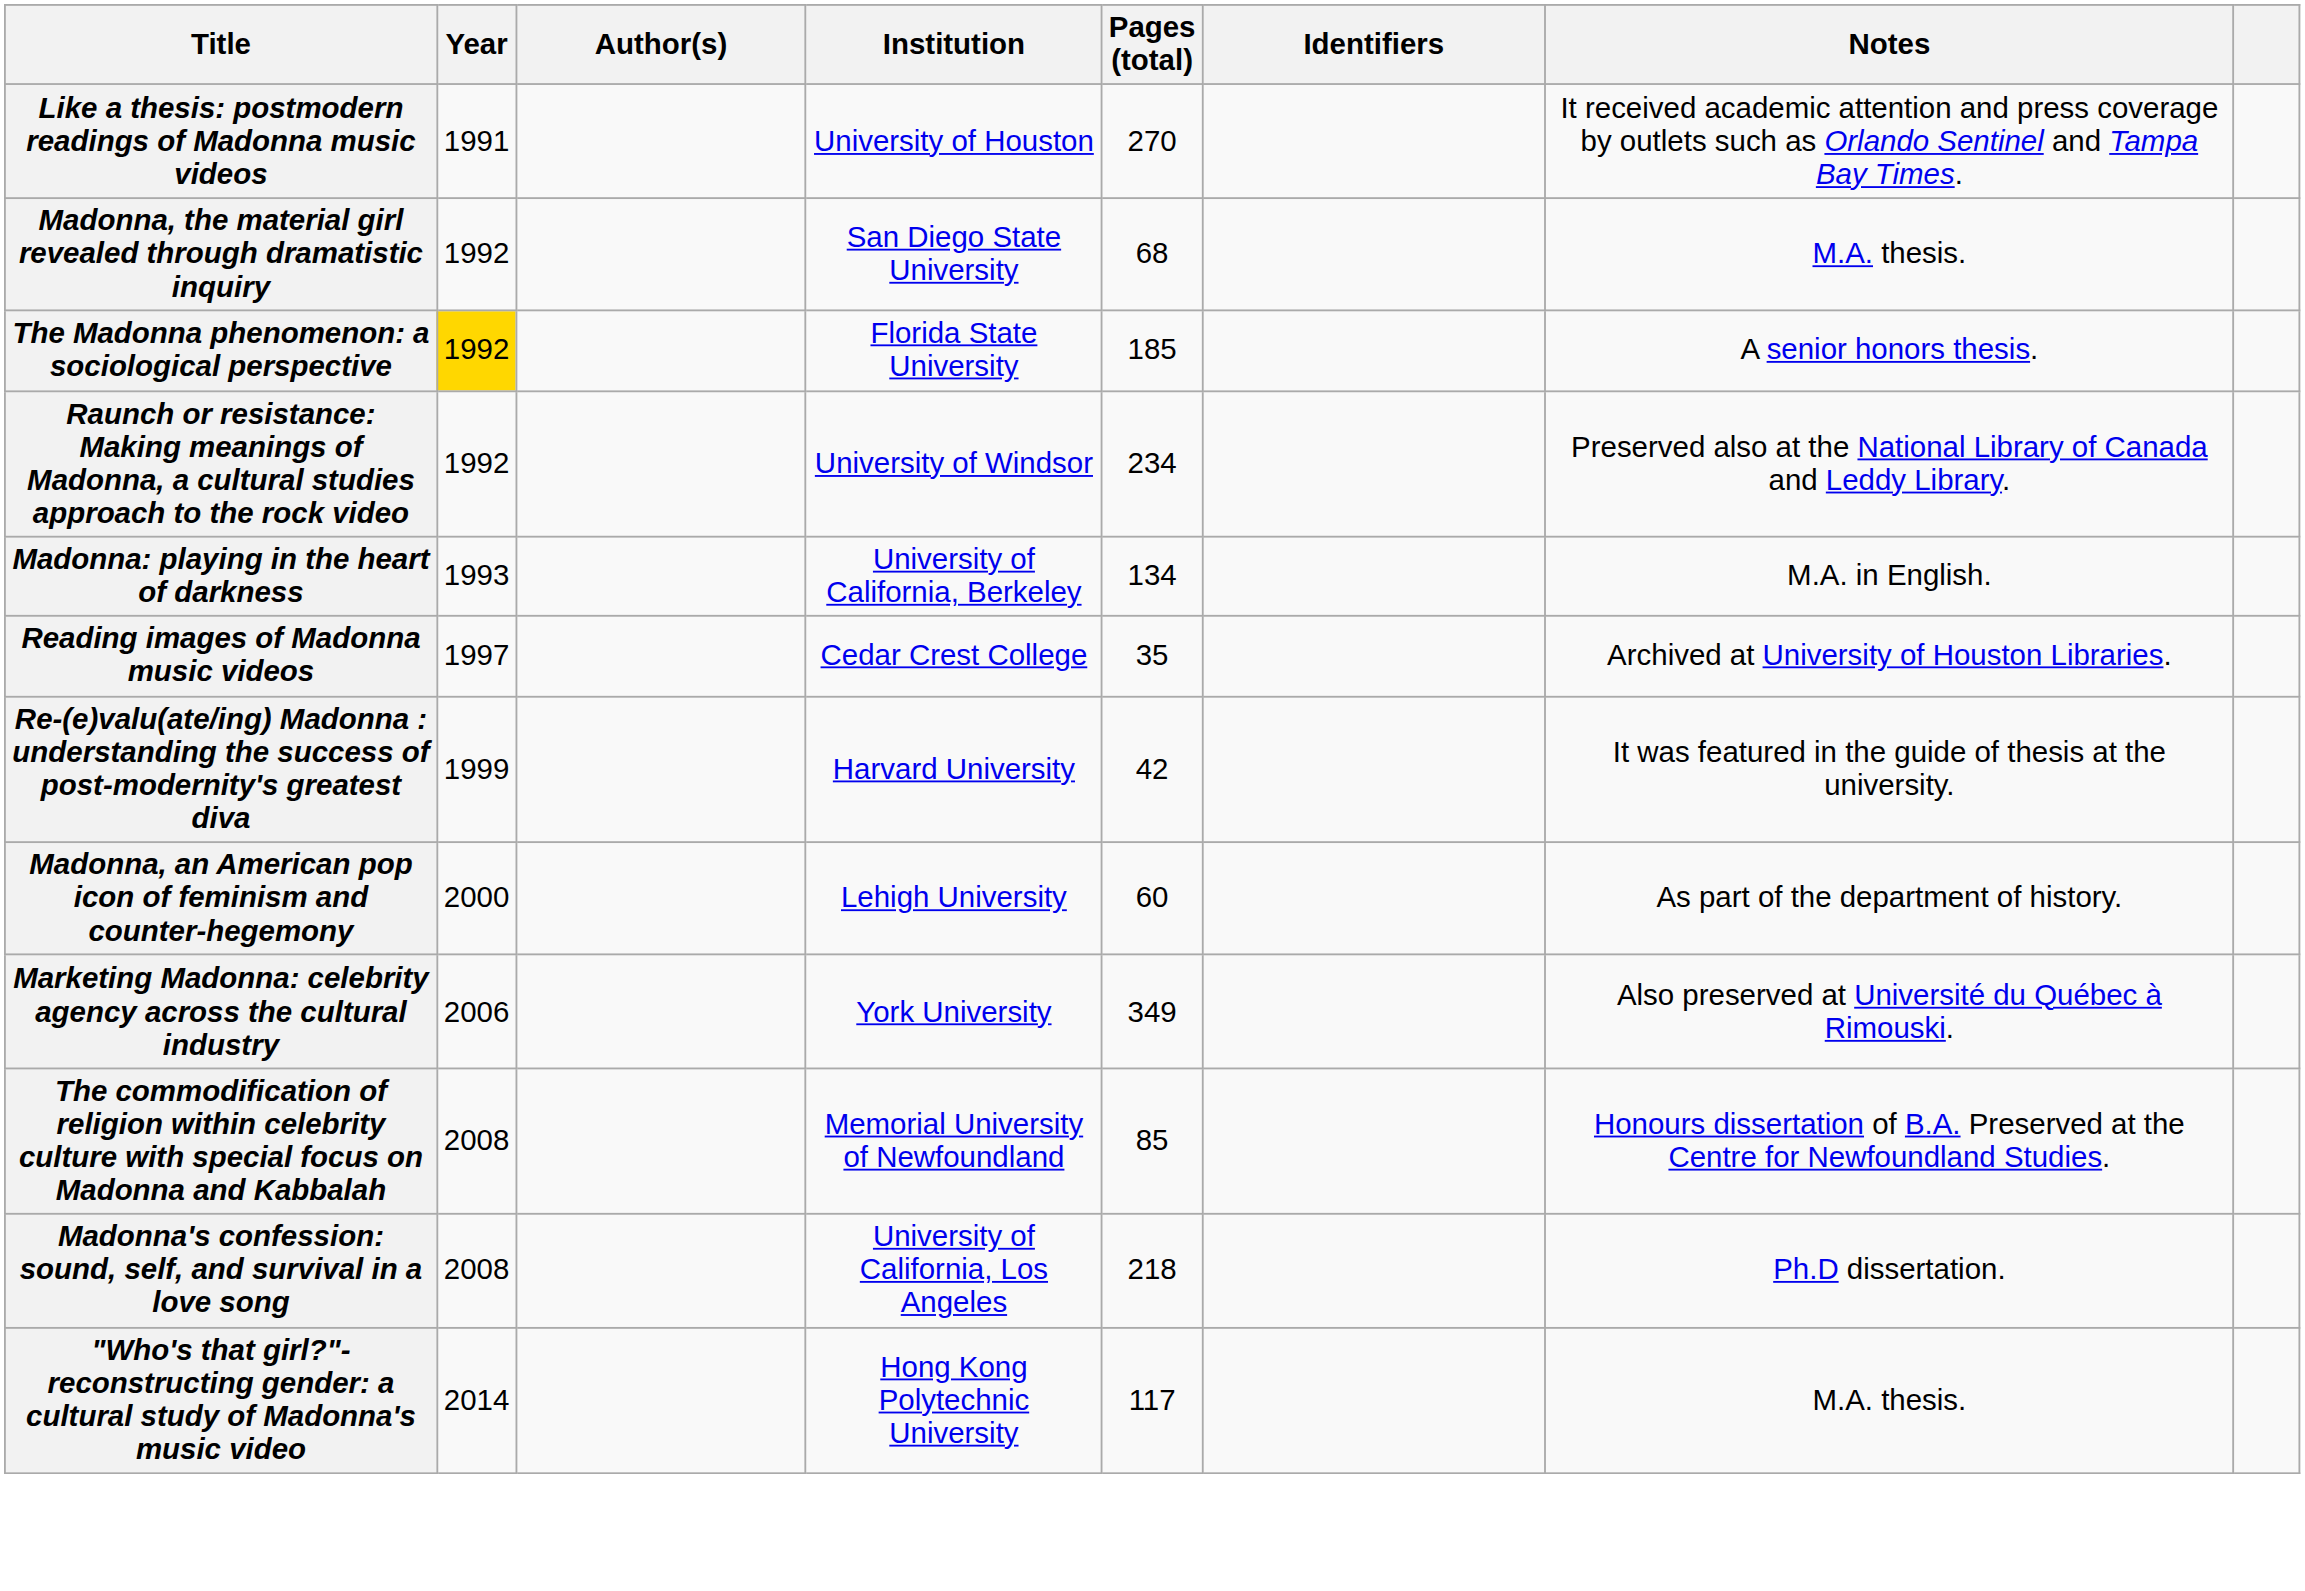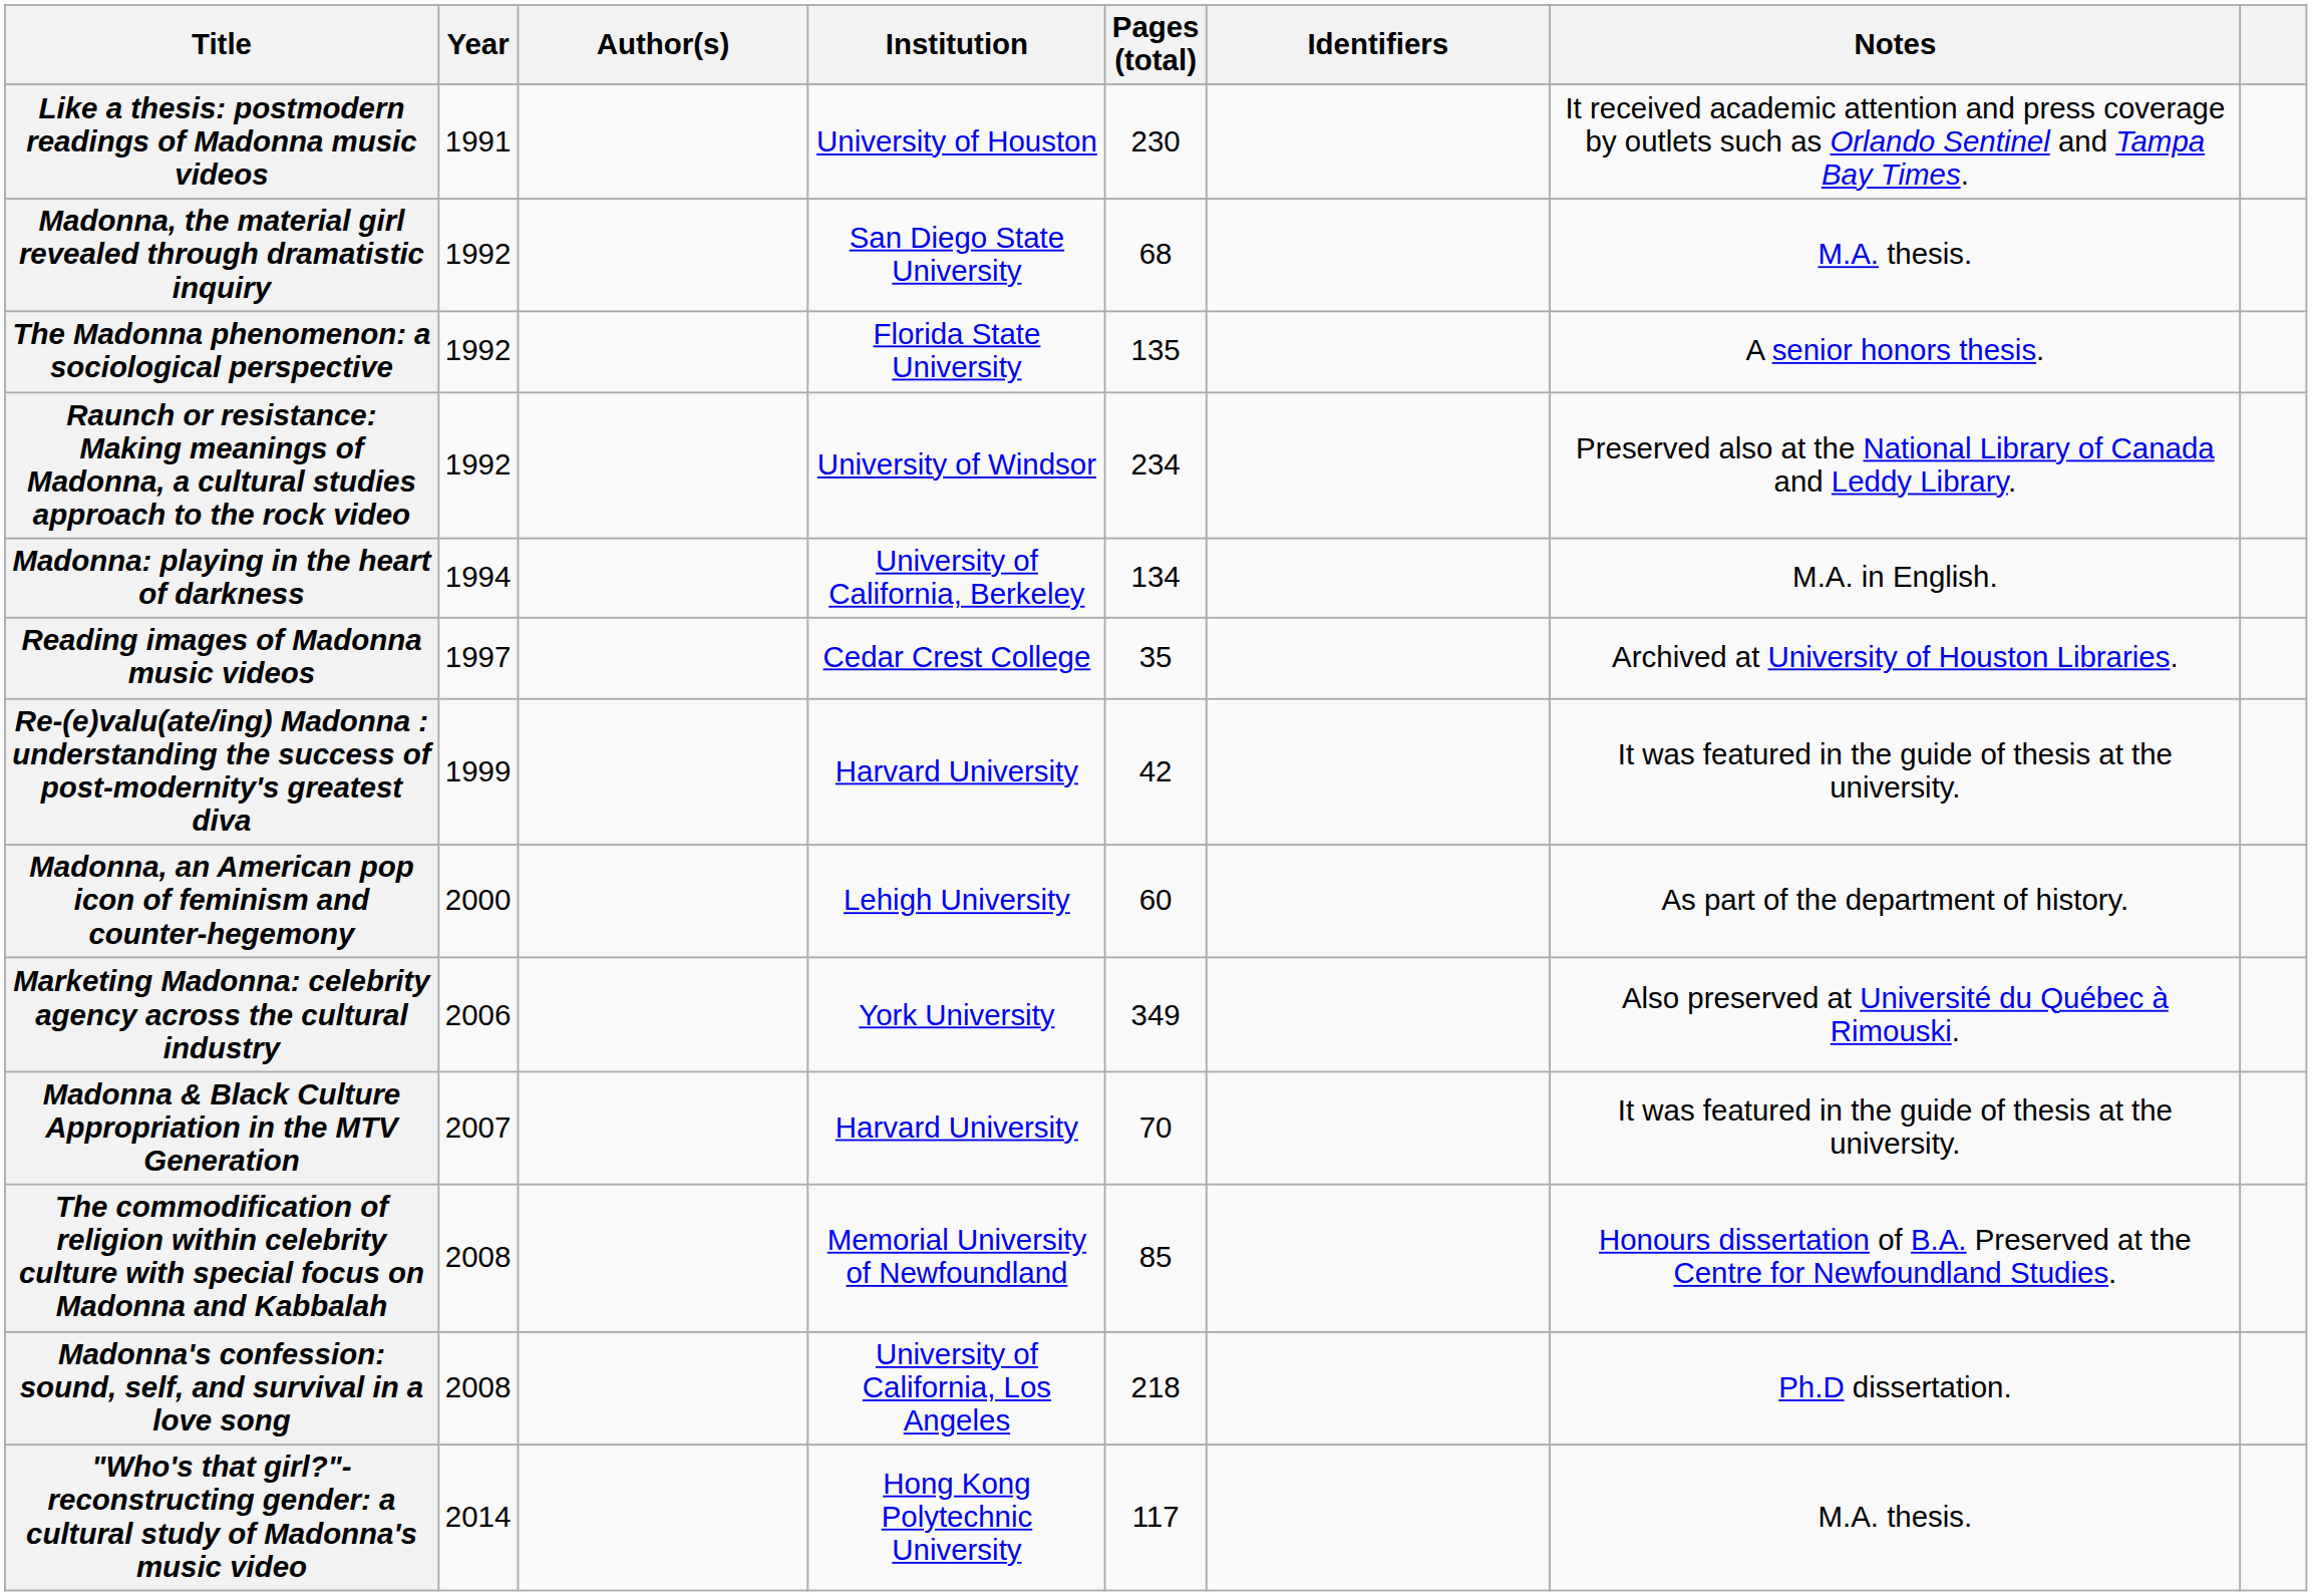Like a thesis: postmodern readings of Madonna music videos | Pages (total): 270 -> 230
The Madonna phenomenon: a sociological perspective | Year: gold background -> no background
The Madonna phenomenon: a sociological perspective | Pages (total): 185 -> 135
Madonna: playing in the heart of darkness | Year: 1993 -> 1994
+ row: Madonna & Black Culture Appropriation in the MTV Generation | 2007 | Harvard University | 70 | It was featured in the guide of thesis at the university.
